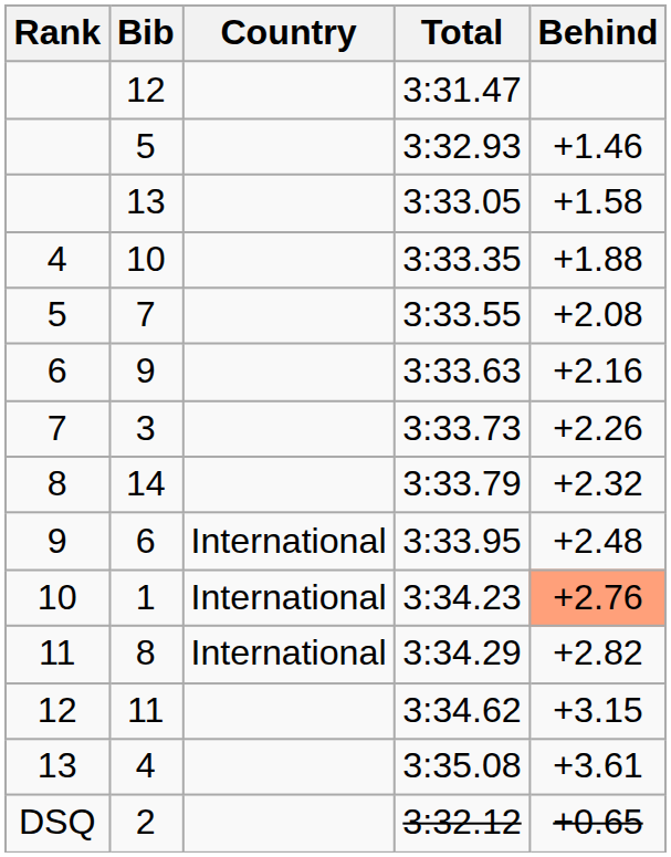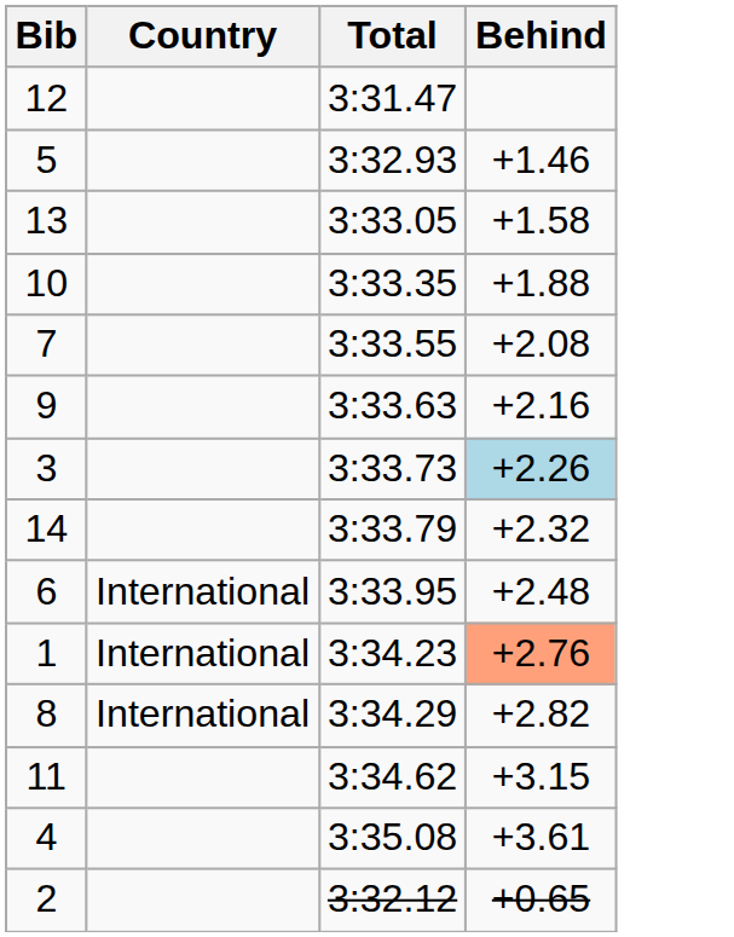- column: Rank | 4 | 5 | 6 | 7 | 8 | 9 | 10 | 11 | 12 | 13 | DSQ
3 | Behind: no background -> lightblue background
